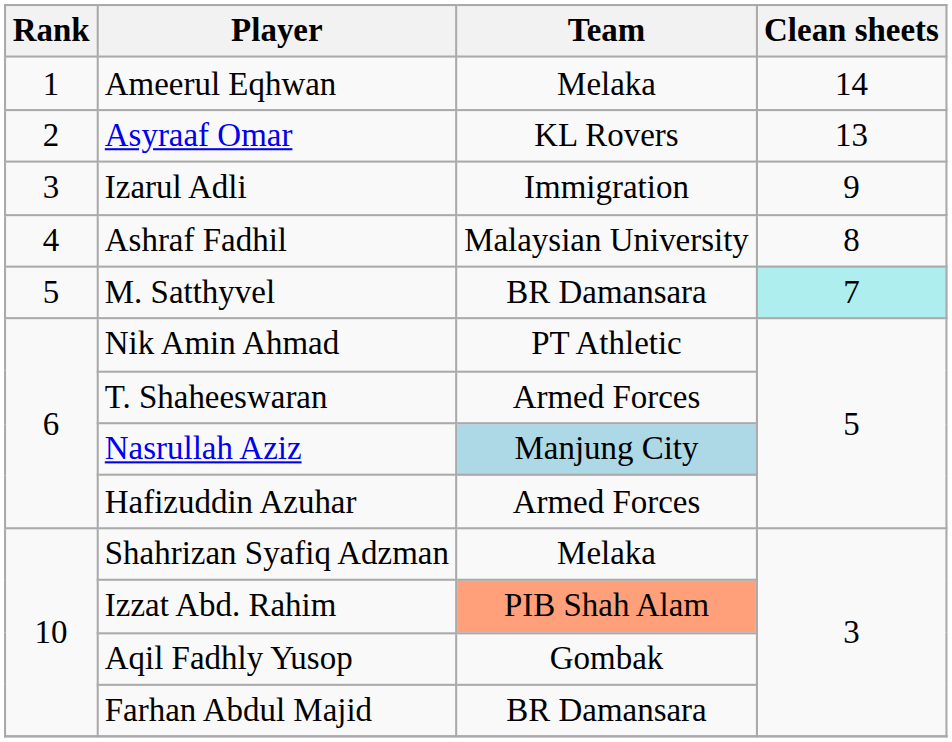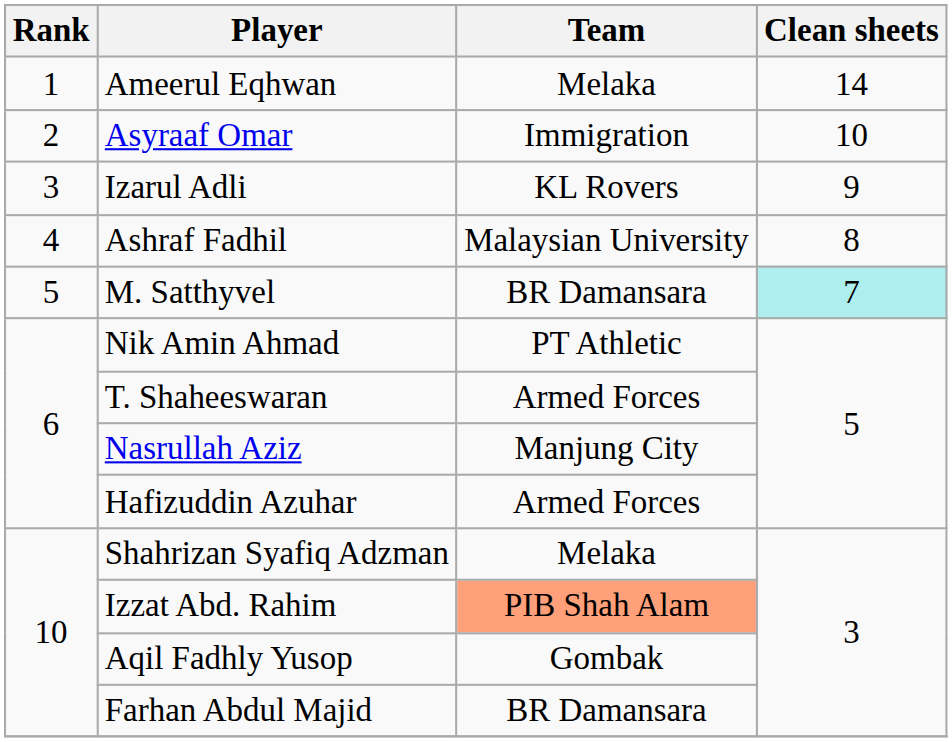Asyraaf Omar | Team: KL Rovers -> Immigration
Asyraaf Omar | Clean sheets: 13 -> 10
Izarul Adli | Team: Immigration -> KL Rovers
Nasrullah Aziz | Team: lightblue background -> no background
